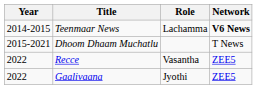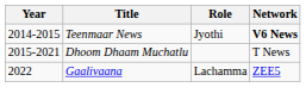Teenmaar News | Role: Lachamma -> Jyothi
- row: 2022 | Recce | Vasantha | ZEE5
Gaalivaana | Role: Jyothi -> Lachamma
